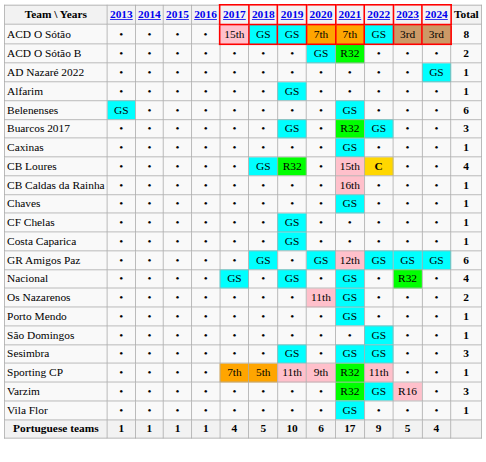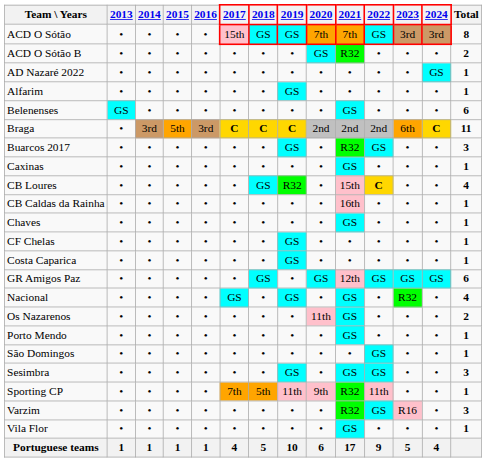+ row: Braga | • | 3rd | 5th | 3rd | C | C | C | 2nd | 2nd | 2nd | 6th | C | 11
